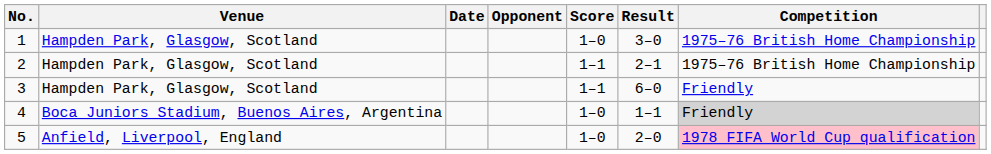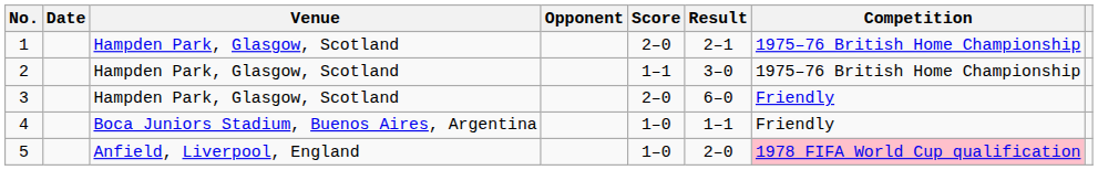columns swapped: Date <-> Venue
1 | Score: 1–0 -> 2–0
1 | Result: 3–0 -> 2–1
2 | Result: 2–1 -> 3–0
3 | Score: 1–1 -> 2–0
4 | Competition: lightgrey background -> no background
